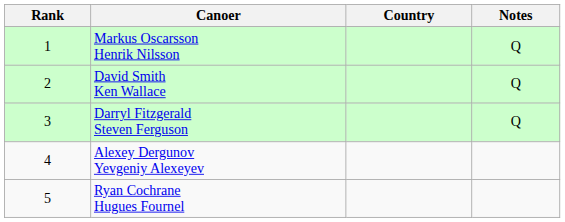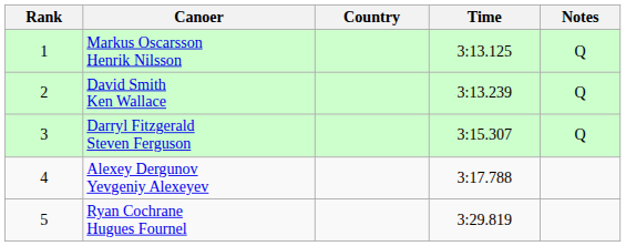+ column: Time | 3:13.125 | 3:13.239 | 3:15.307 | 3:17.788 | 3:29.819
